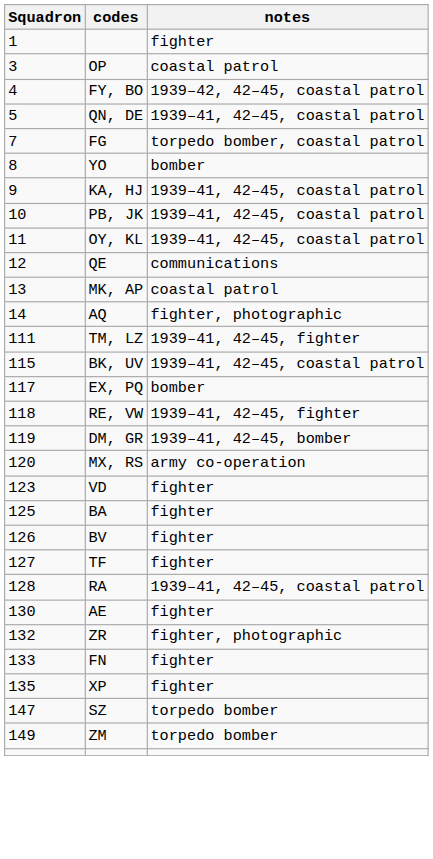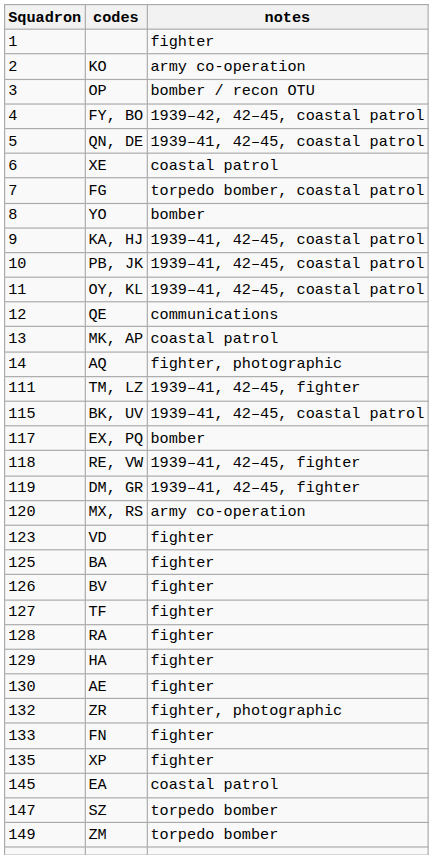+ row: 2 | KO | army co-operation
OP | notes: coastal patrol -> bomber / recon OTU
+ row: 6 | XE | coastal patrol
DM, GR | notes: 1939–41, 42–45, bomber -> 1939–41, 42–45, fighter
RA | notes: 1939–41, 42–45, coastal patrol -> fighter
+ row: 129 | HA | fighter
+ row: 145 | EA | coastal patrol
